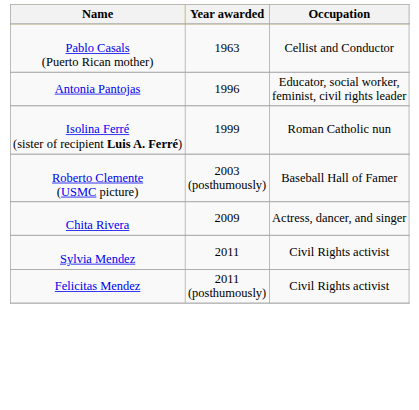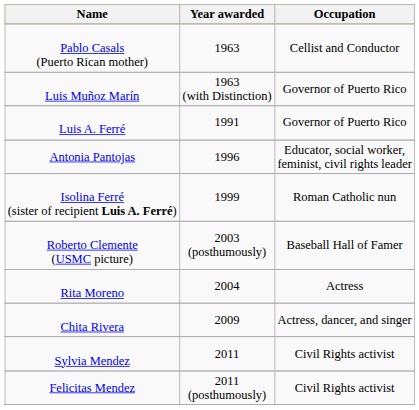+ row: Luis Muñoz Marín | 1963 (with Distinction) | Governor of Puerto Rico
+ row: Luis A. Ferré | 1991 | Governor of Puerto Rico
+ row: Rita Moreno | 2004 | Actress
